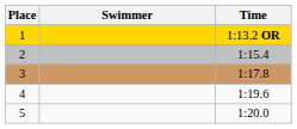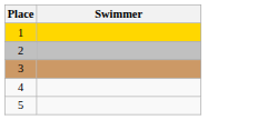- column: Time | 1:13.2 OR | 1:15.4 | 1:17.8 | 1:19.6 | 1:20.0
